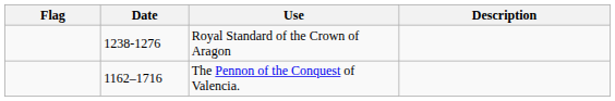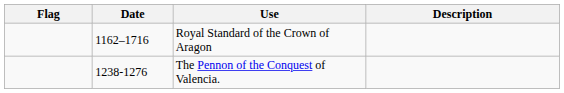Royal Standard of the Crown of Aragon | Date: 1238-1276 -> 1162–1716
The Pennon of the Conquest of Valencia. | Date: 1162–1716 -> 1238-1276
